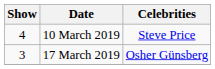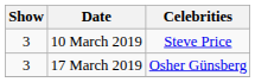10 March 2019 | Show: 4 -> 3
